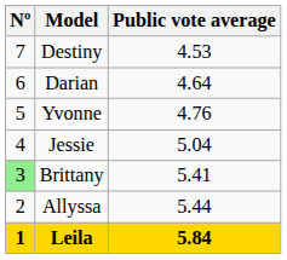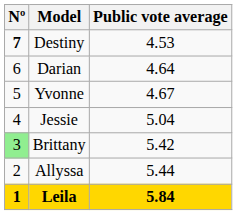Destiny | Nº: normal -> bold
Yvonne | Public vote average: 4.76 -> 4.67
Brittany | Public vote average: 5.41 -> 5.42
